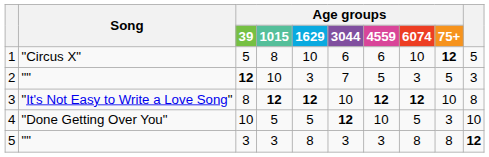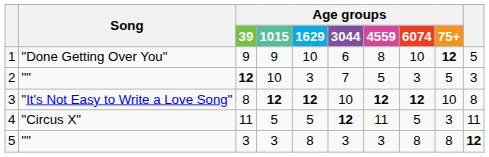1 | Song: "Circus X" -> "Done Getting Over You"
1 | Age groups / 39: 5 -> 9
1 | Age groups / 1015: 8 -> 9
1 | Age groups / 4559: 6 -> 8
4 | Song: "Done Getting Over You" -> "Circus X"
4 | Age groups / 39: 10 -> 11
4 | Age groups / 4559: 10 -> 11
4 | column 10: 10 -> 11
